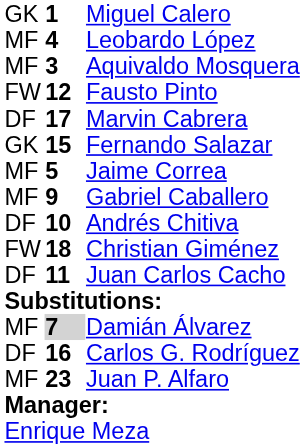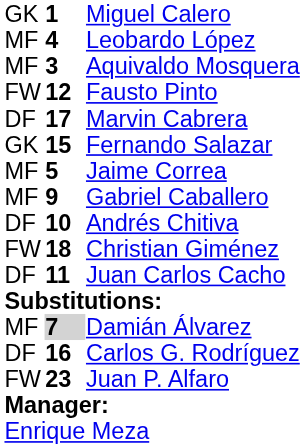Juan P. Alfaro | column 1: MF -> FW
